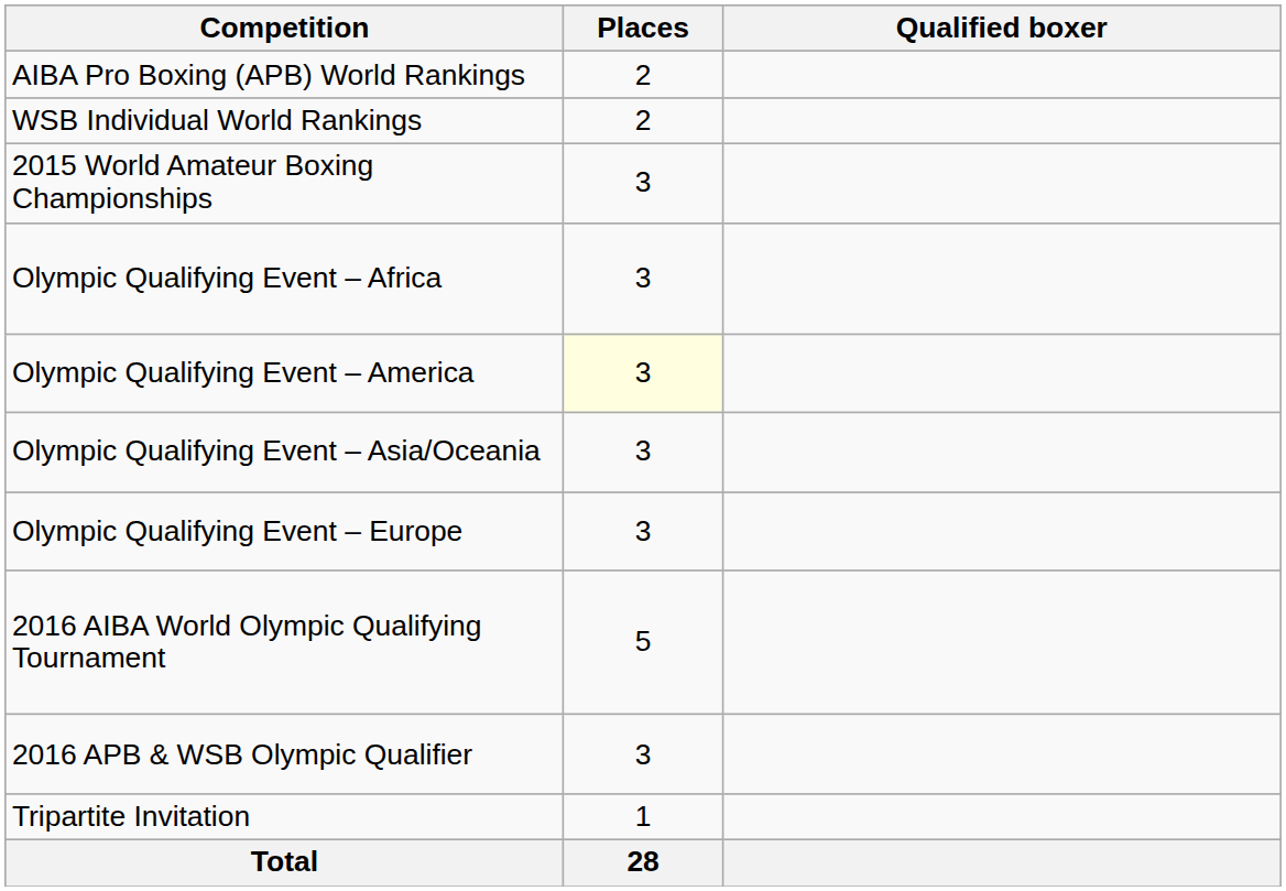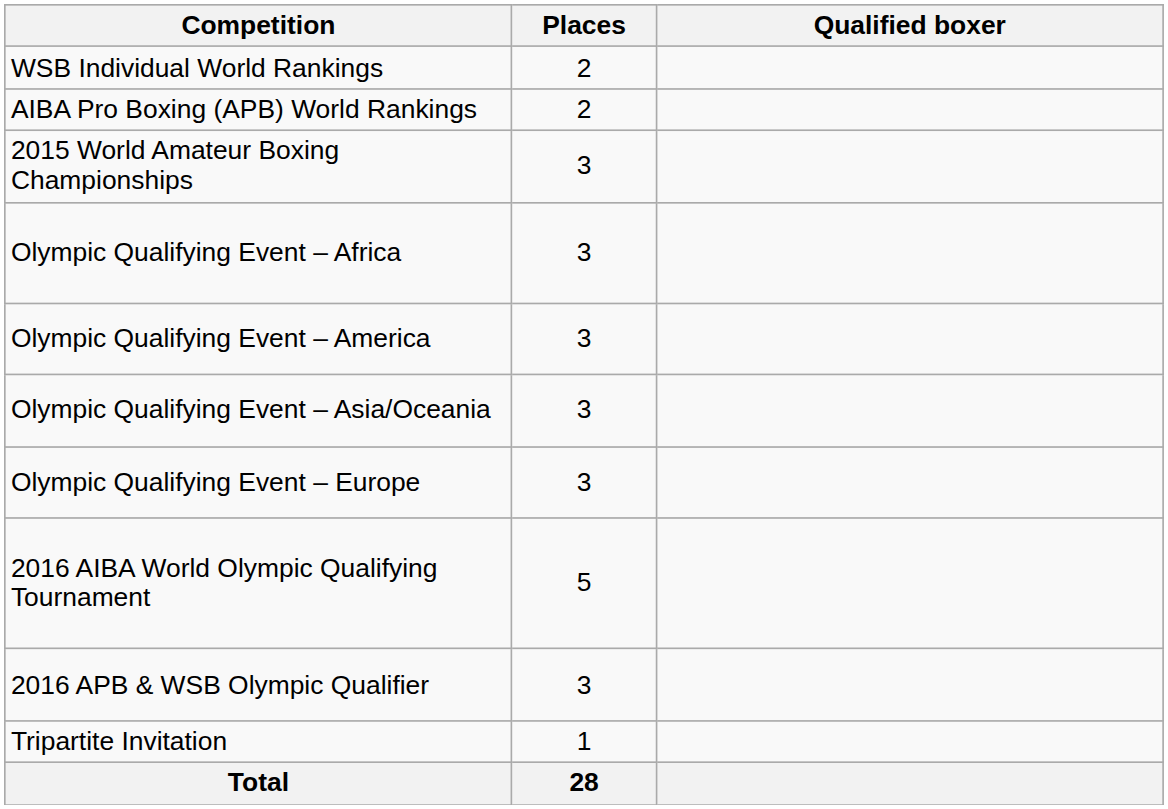rows swapped: WSB Individual World Rankings <-> AIBA Pro Boxing (APB) World Rankings
Olympic Qualifying Event – America | Places: lightyellow background -> no background
